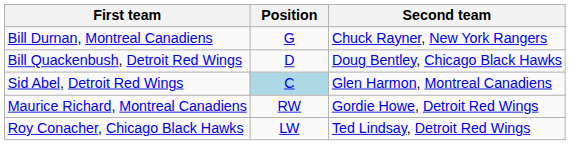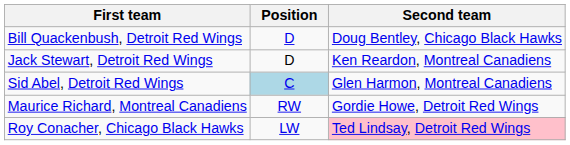- row: Bill Durnan, Montreal Canadiens | G | Chuck Rayner, New York Rangers
+ row: Jack Stewart, Detroit Red Wings | D | Ken Reardon, Montreal Canadiens
Roy Conacher, Chicago Black Hawks | Second team: no background -> pink background
